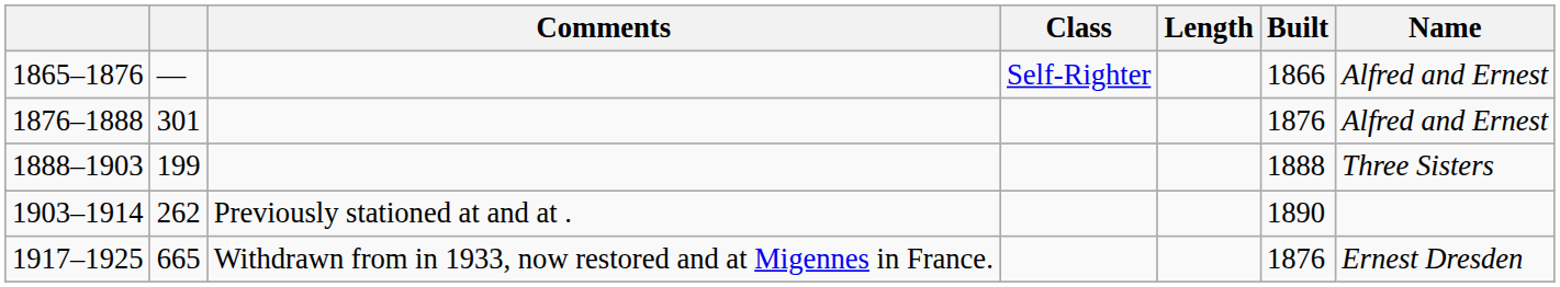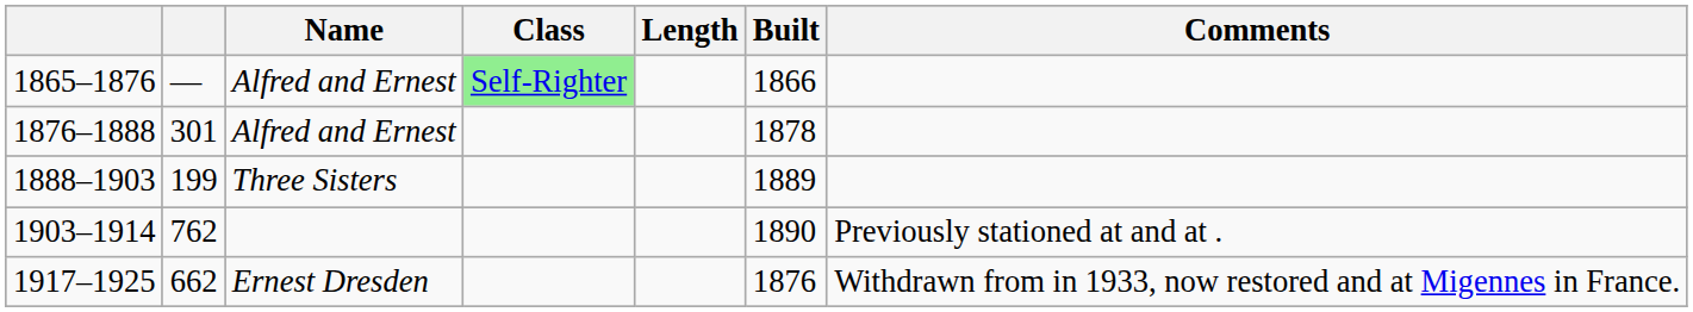columns swapped: Name <-> Comments
1865–1876 | Class: no background -> lightgreen background
1876–1888 | Built: 1876 -> 1878
1888–1903 | Built: 1888 -> 1889
1903–1914 | column 2: 262 -> 762
1917–1925 | column 2: 665 -> 662
